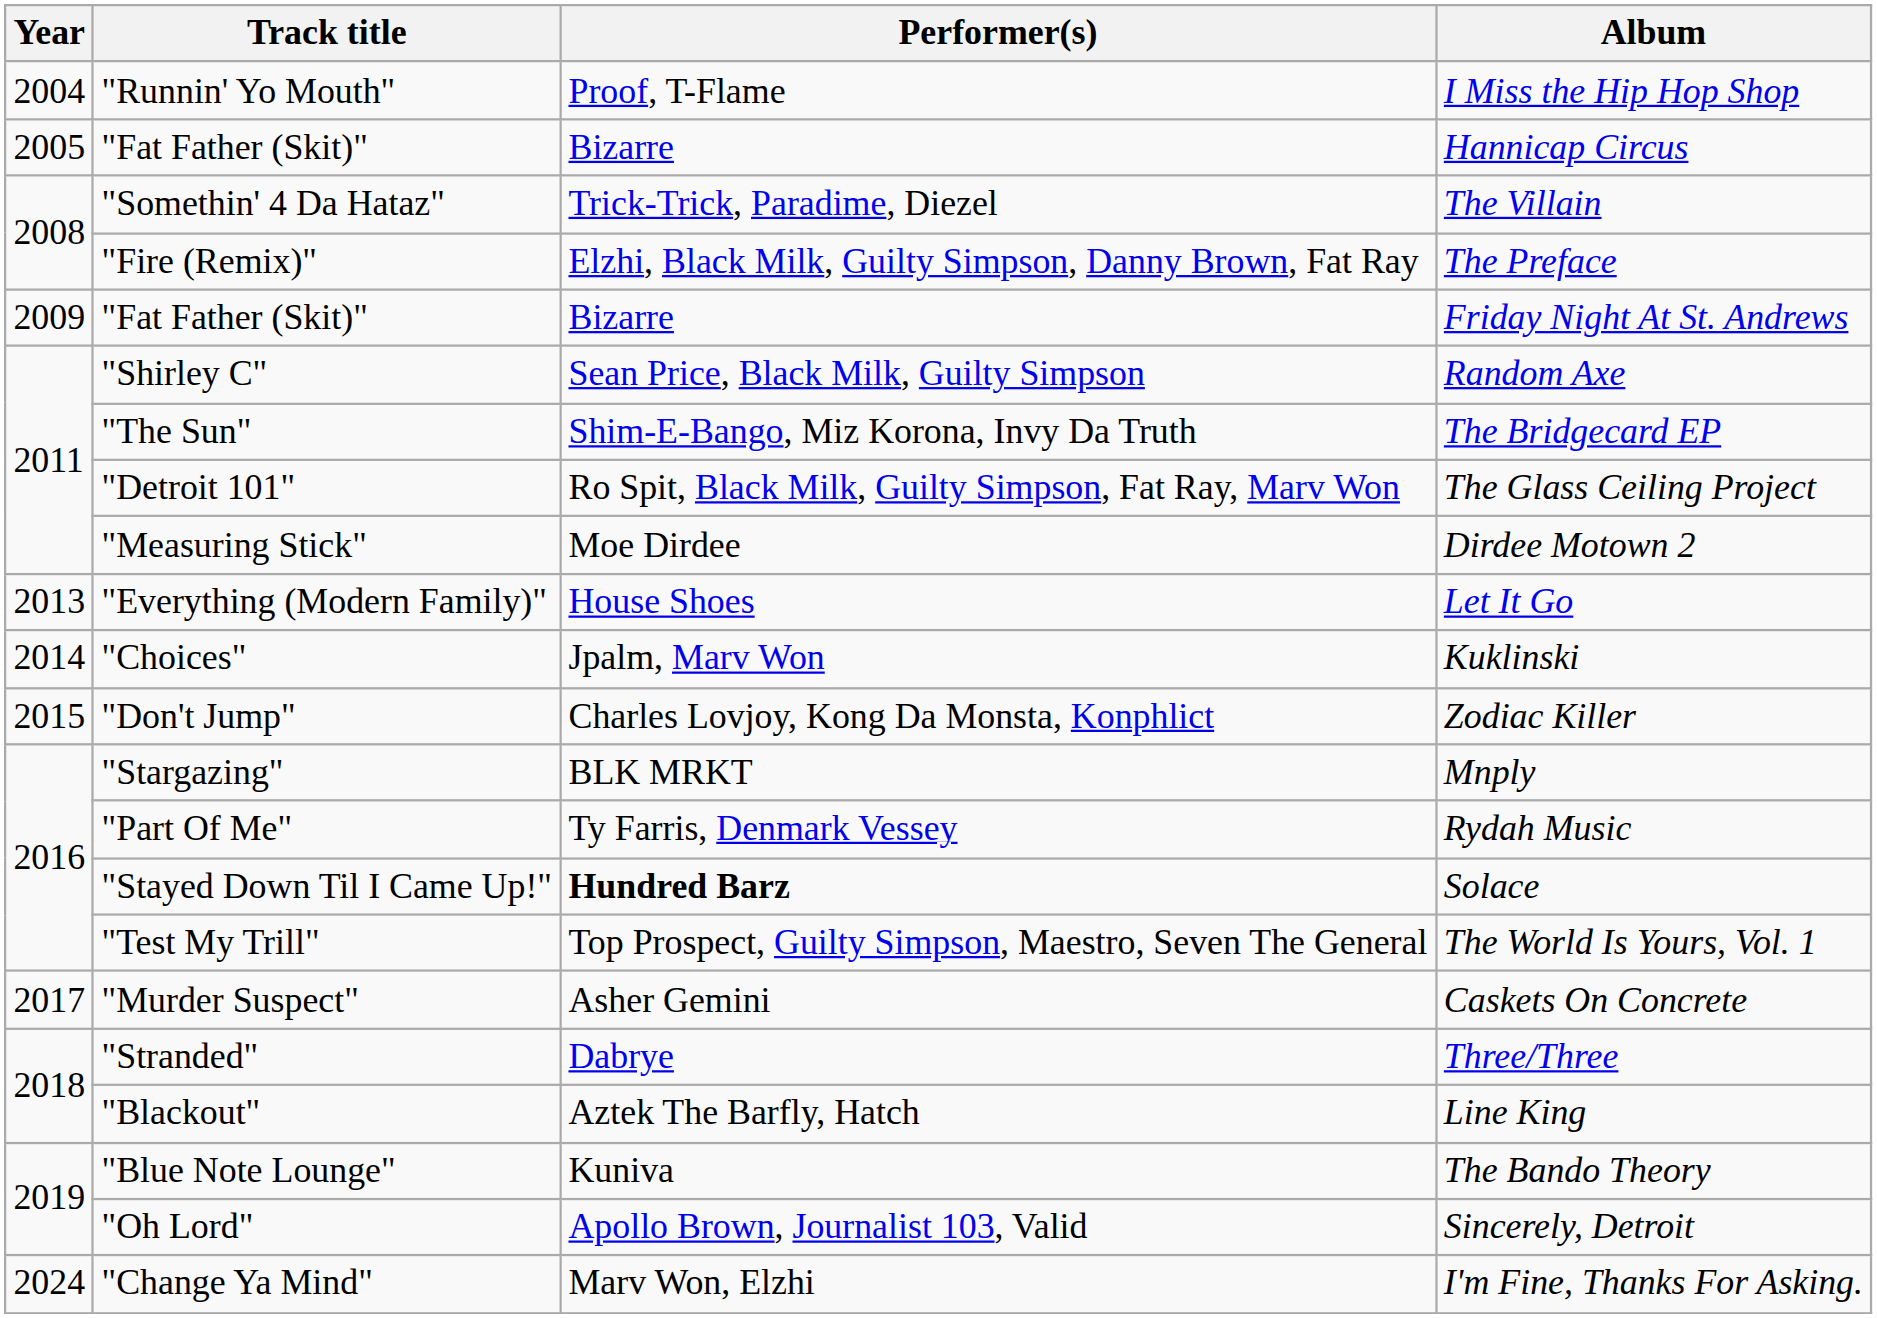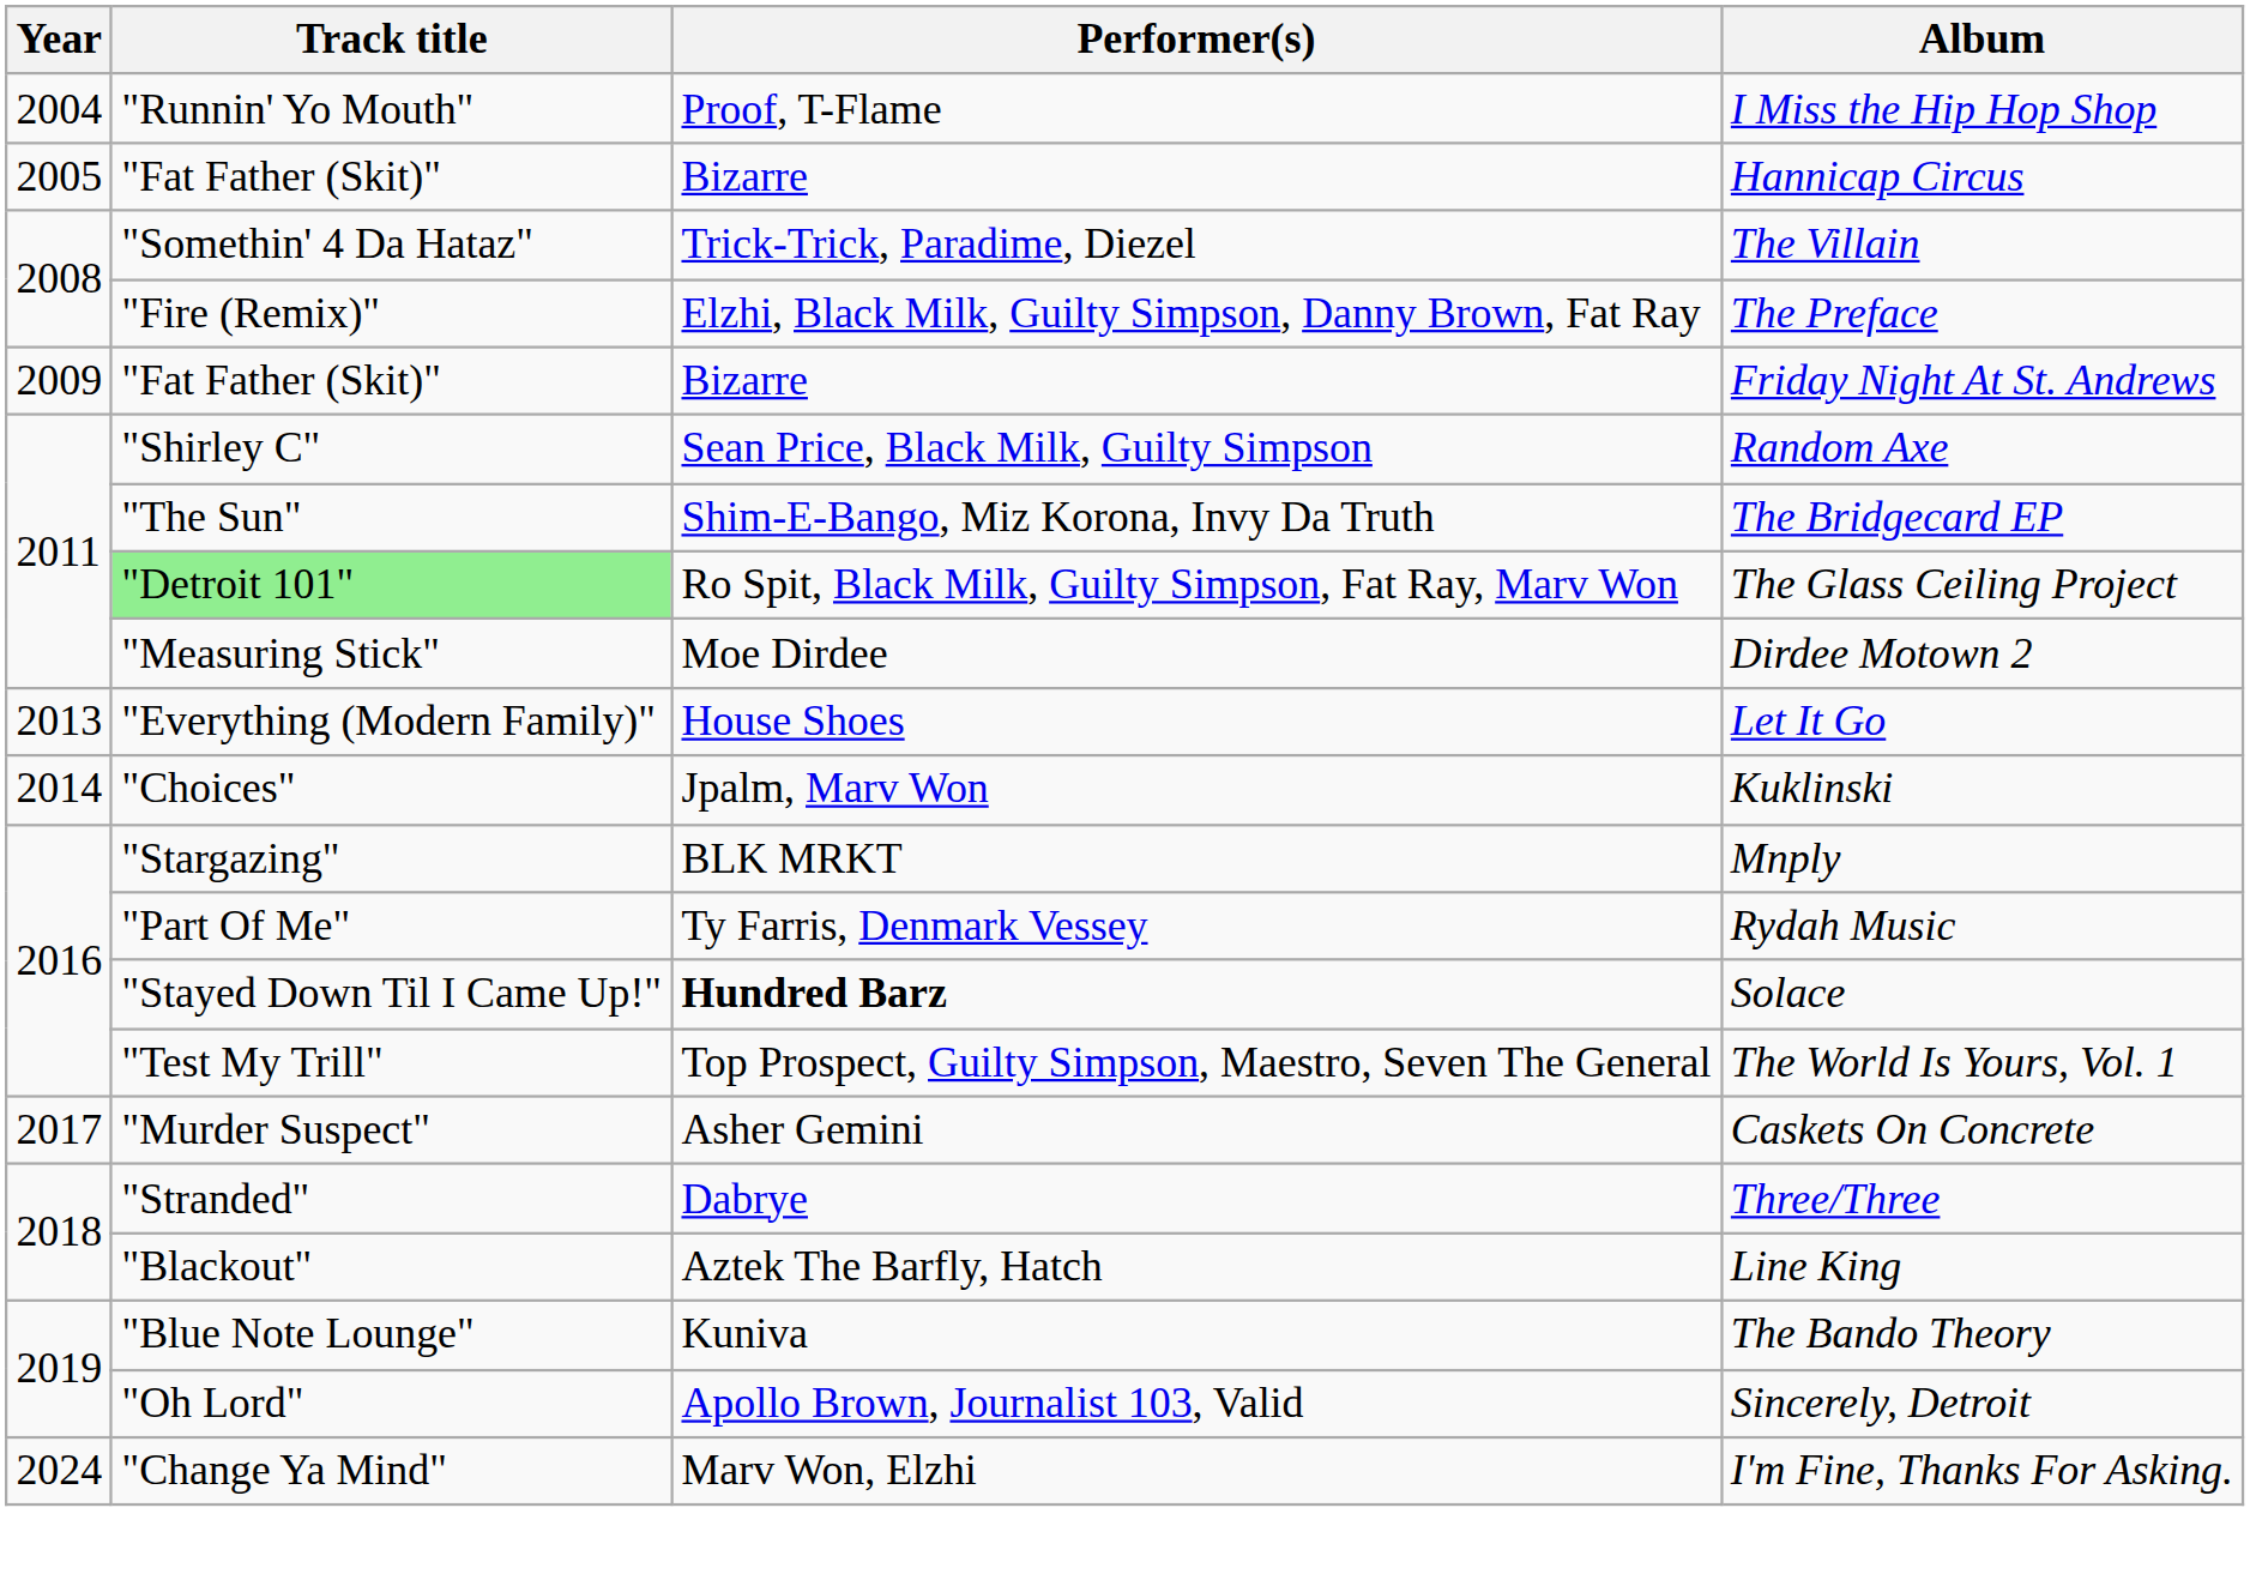The Glass Ceiling Project | Track title: no background -> lightgreen background
- row: 2015 | "Don't Jump" | Charles Lovjoy, Kong Da Monsta, Konphlict | Zodiac Killer
